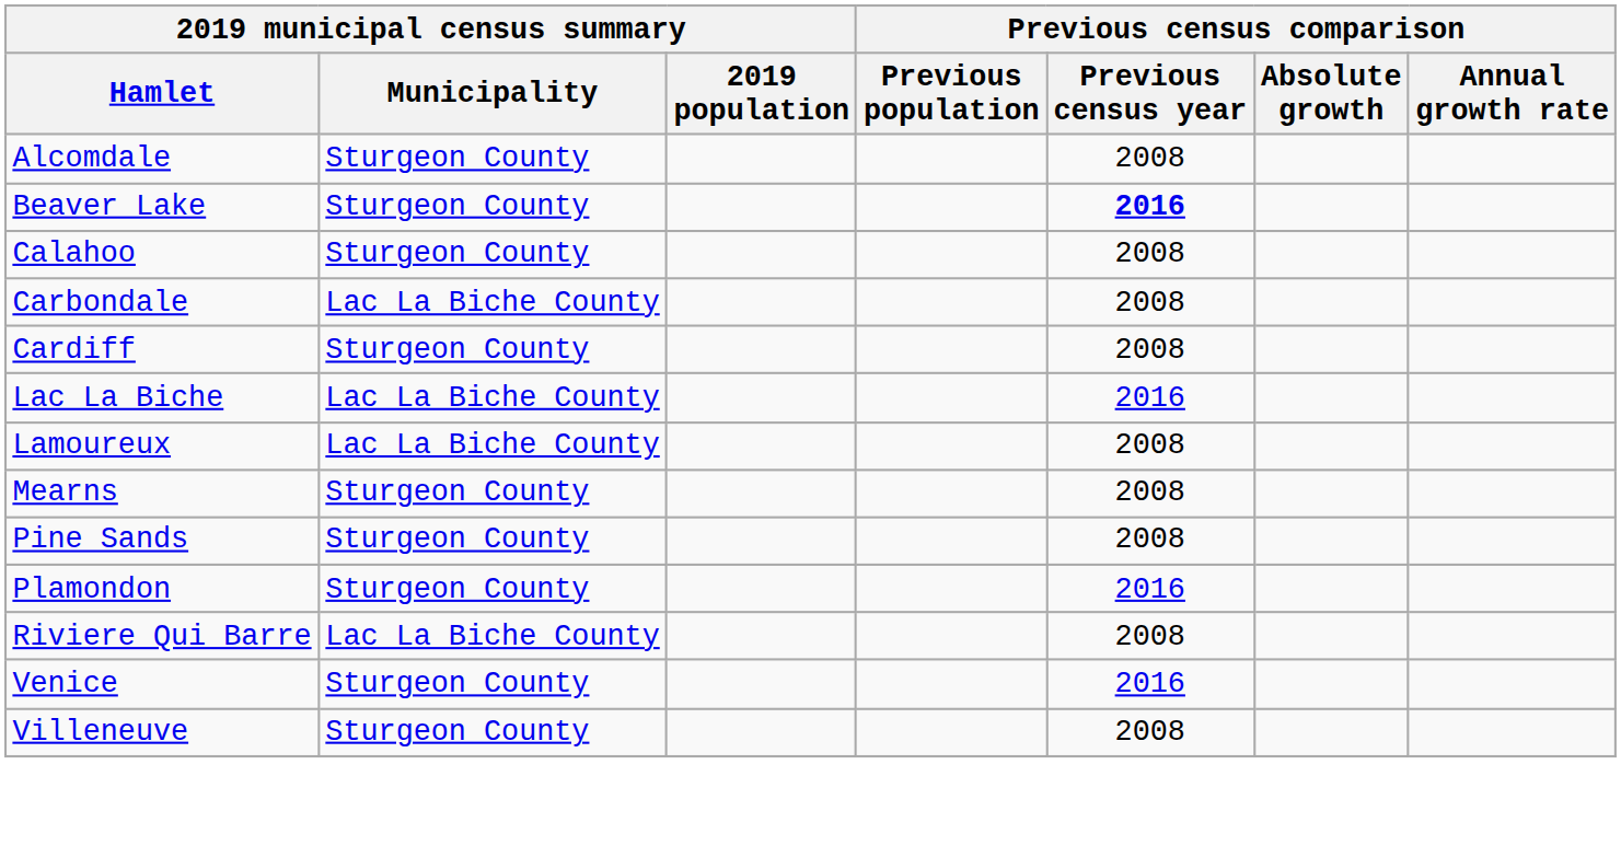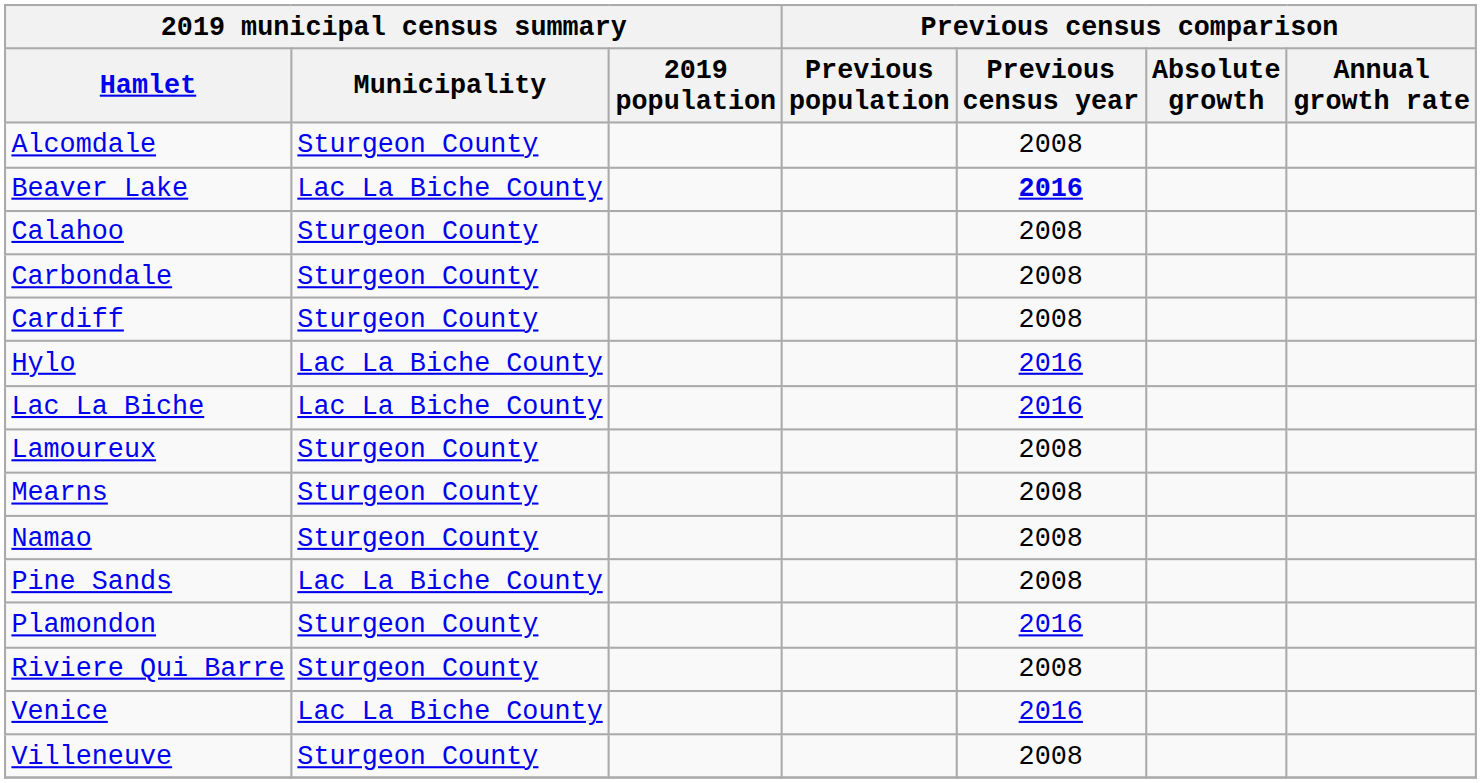Beaver Lake | 2019 municipal census summary / Municipality: Sturgeon County -> Lac La Biche County
Carbondale | 2019 municipal census summary / Municipality: Lac La Biche County -> Sturgeon County
+ row: Hylo | Lac La Biche County | 2016
Lamoureux | 2019 municipal census summary / Municipality: Lac La Biche County -> Sturgeon County
+ row: Namao | Sturgeon County | 2008
Pine Sands | 2019 municipal census summary / Municipality: Sturgeon County -> Lac La Biche County
Riviere Qui Barre | 2019 municipal census summary / Municipality: Lac La Biche County -> Sturgeon County
Venice | 2019 municipal census summary / Municipality: Sturgeon County -> Lac La Biche County
